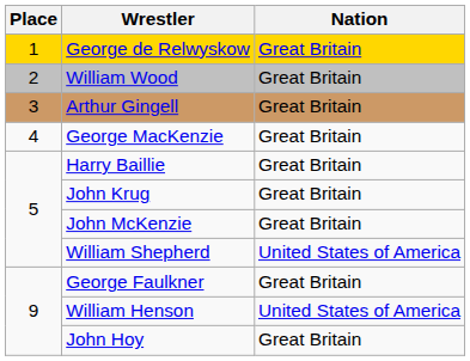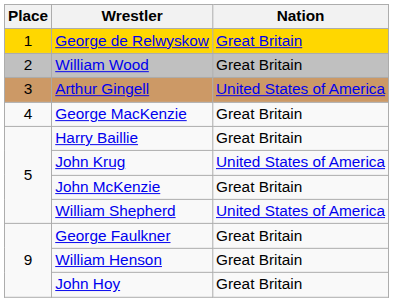Arthur Gingell | Nation: Great Britain -> United States of America
John Krug | Nation: Great Britain -> United States of America
William Henson | Nation: United States of America -> Great Britain
